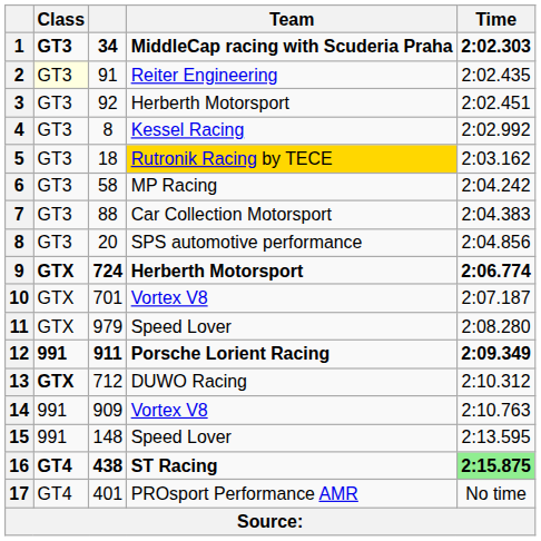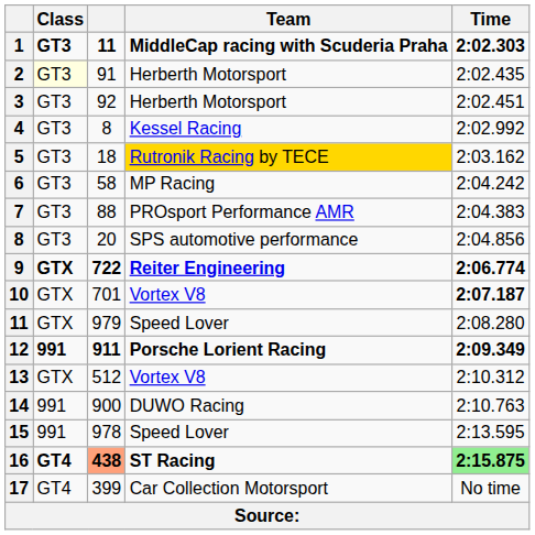1 | column 3: 34 -> 11
2 | Team: Reiter Engineering -> Herberth Motorsport
7 | Team: Car Collection Motorsport -> PROsport Performance AMR
9 | column 3: 724 -> 722
9 | Team: Herberth Motorsport -> Reiter Engineering
10 | Time: normal -> bold
13 | Class: bold -> normal
13 | column 3: 712 -> 512
13 | Team: DUWO Racing -> Vortex V8
14 | column 3: 909 -> 900
14 | Team: Vortex V8 -> DUWO Racing
15 | column 3: 148 -> 978
16 | column 3: no background -> lightsalmon background
17 | column 3: 401 -> 399
17 | Team: PROsport Performance AMR -> Car Collection Motorsport
